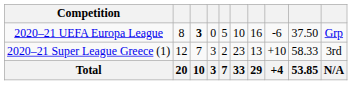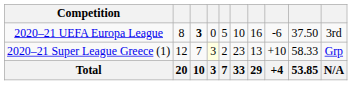2020–21 UEFA Europa League | column 10: Grp -> 3rd
2020–21 Super League Greece (1) | column 4: no background -> lightyellow background
2020–21 Super League Greece (1) | column 10: 3rd -> Grp
